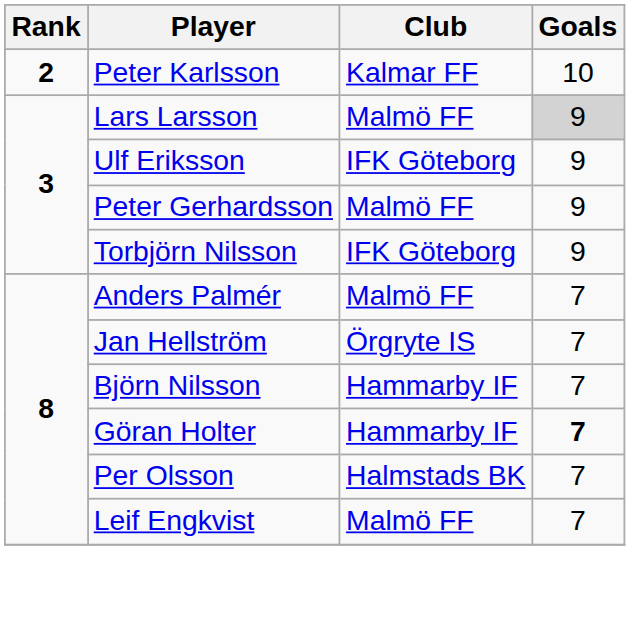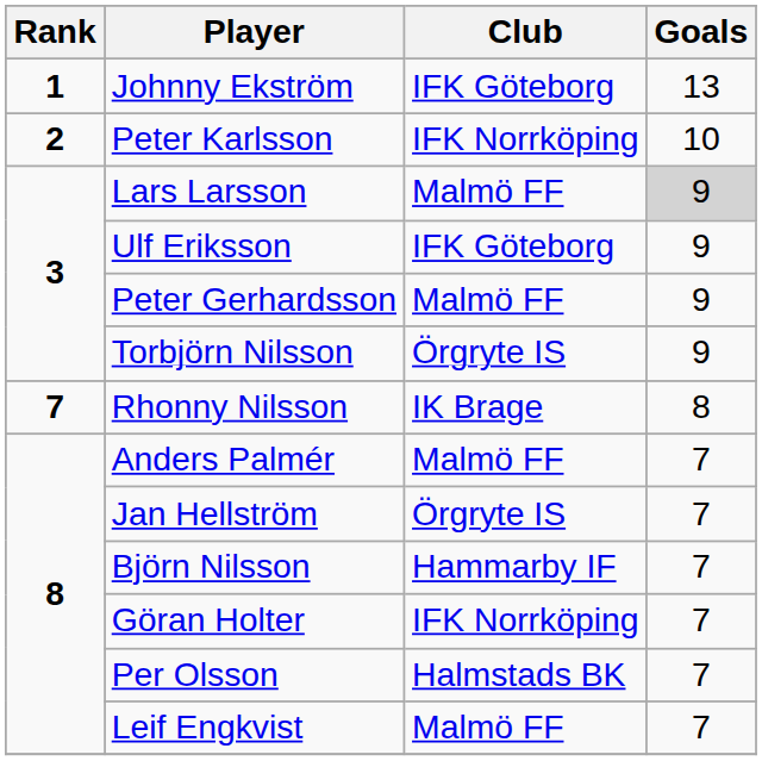+ row: 1 | Johnny Ekström | IFK Göteborg | 13
Peter Karlsson | Club: Kalmar FF -> IFK Norrköping
Torbjörn Nilsson | Club: IFK Göteborg -> Örgryte IS
+ row: 7 | Rhonny Nilsson | IK Brage | 8
Göran Holter | Club: Hammarby IF -> IFK Norrköping
Göran Holter | Goals: bold -> normal
